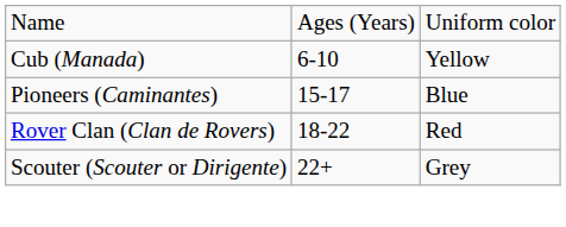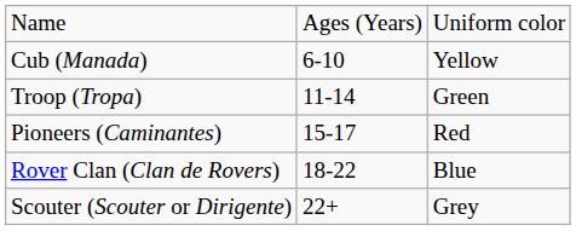+ row: Troop (Tropa) | 11-14 | Green
Pioneers (Caminantes) | column 3: Blue -> Red
Rover Clan (Clan de Rovers) | column 3: Red -> Blue
